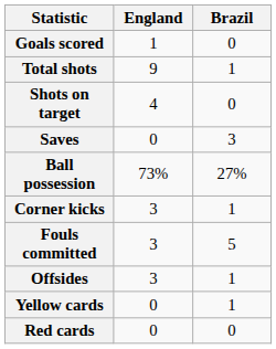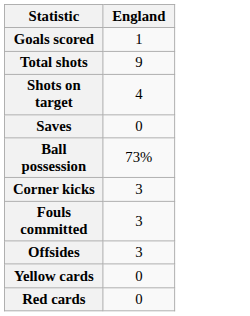- column: Brazil | 0 | 1 | 0 | 3 | 27% | 1 | 5 | 1 | 1 | 0
